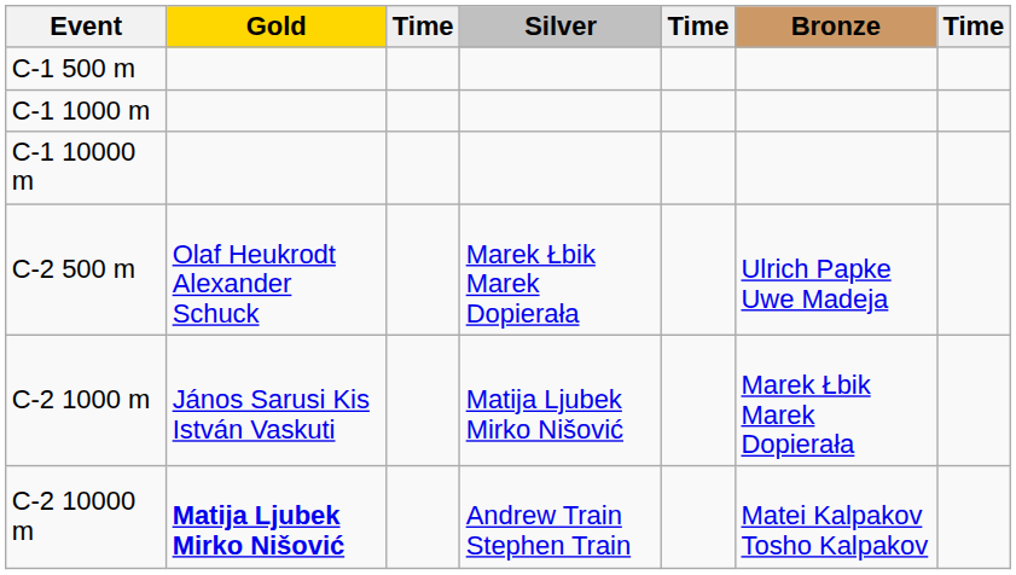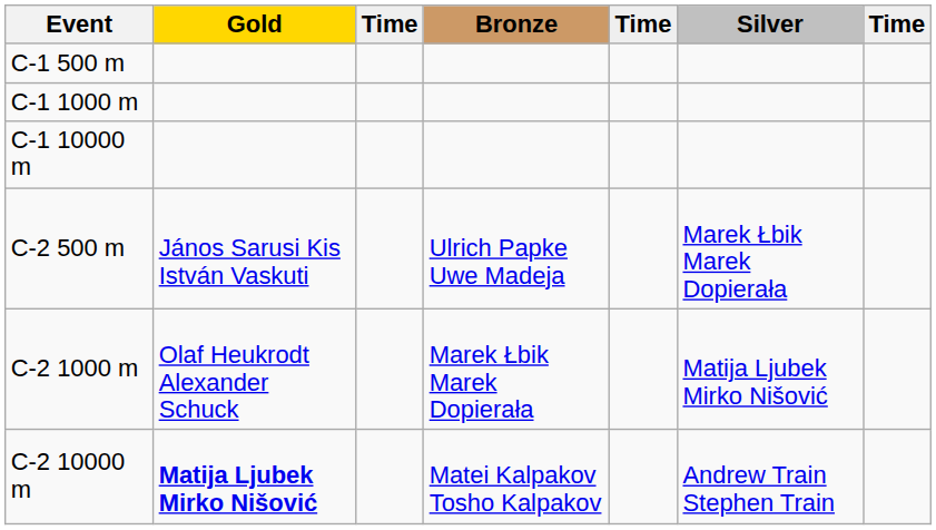columns swapped: Silver <-> Bronze
C-2 500 m | Gold: Olaf Heukrodt Alexander Schuck -> János Sarusi Kis István Vaskuti
C-2 1000 m | Gold: János Sarusi Kis István Vaskuti -> Olaf Heukrodt Alexander Schuck
